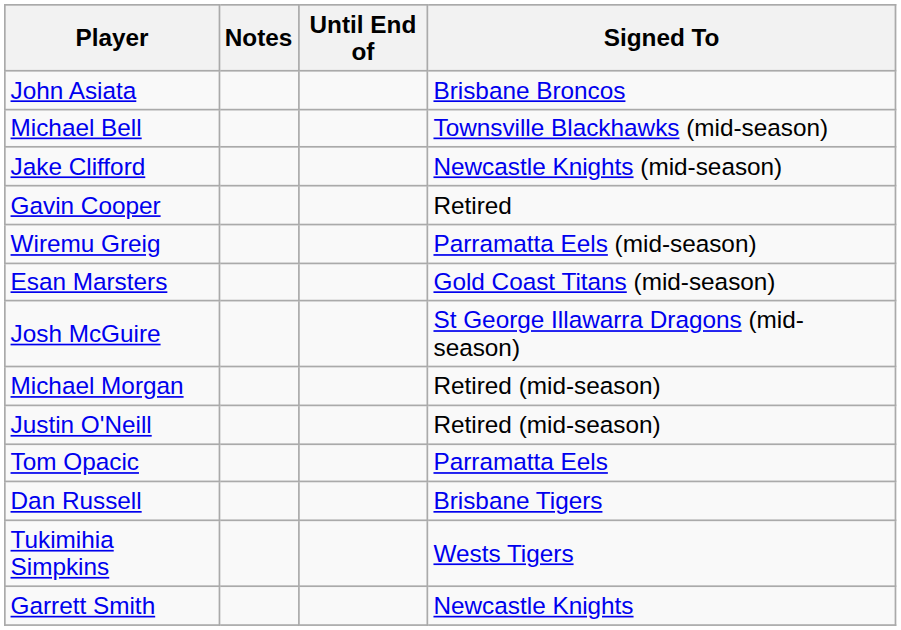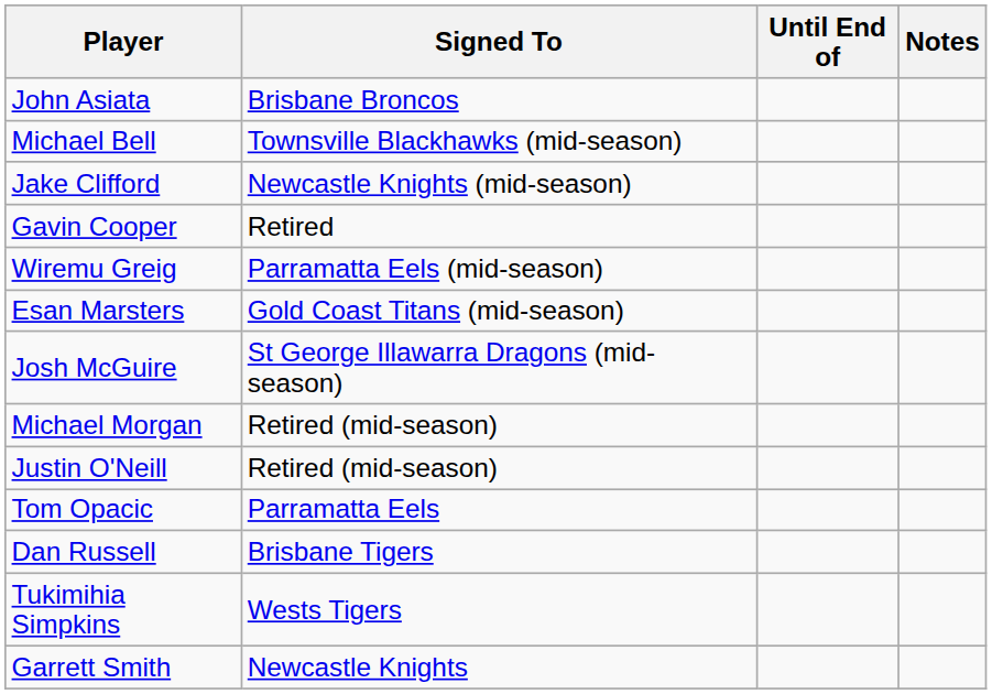columns swapped: Signed To <-> Notes
